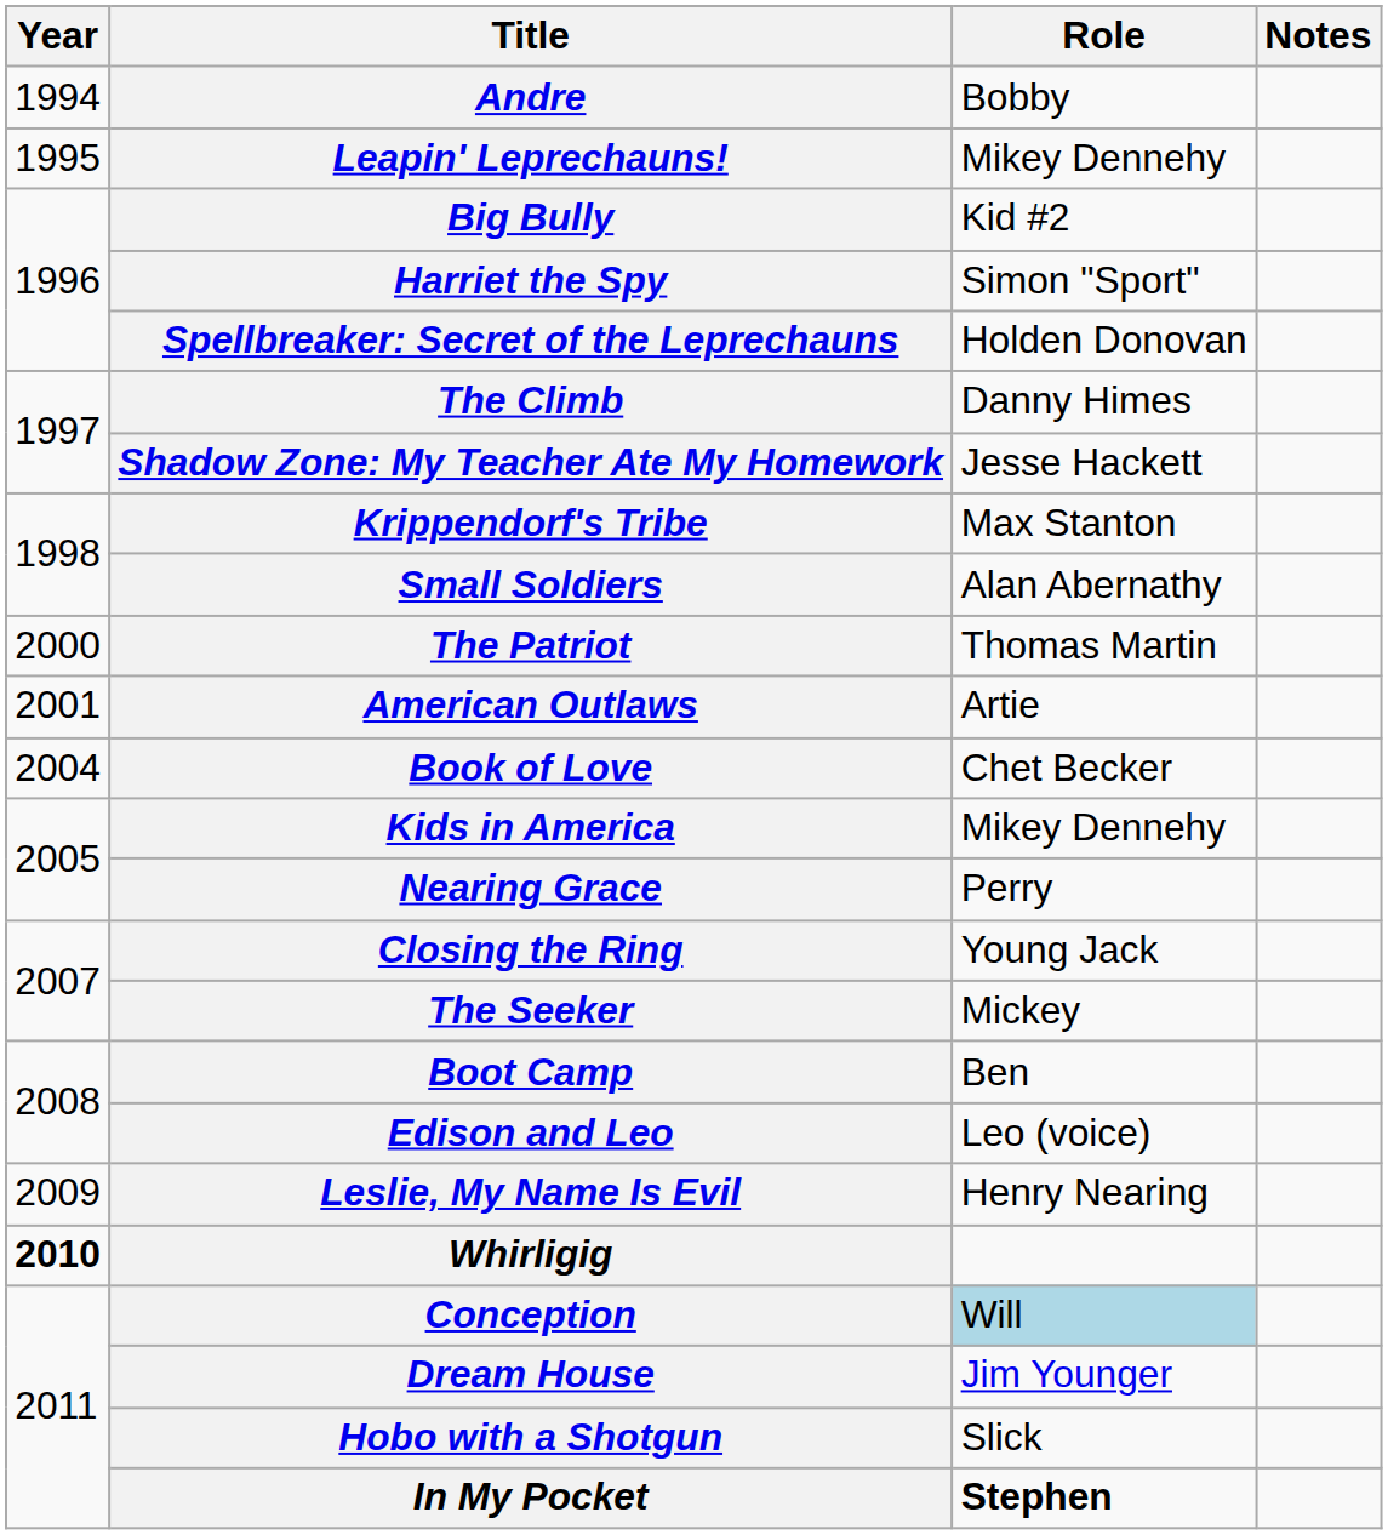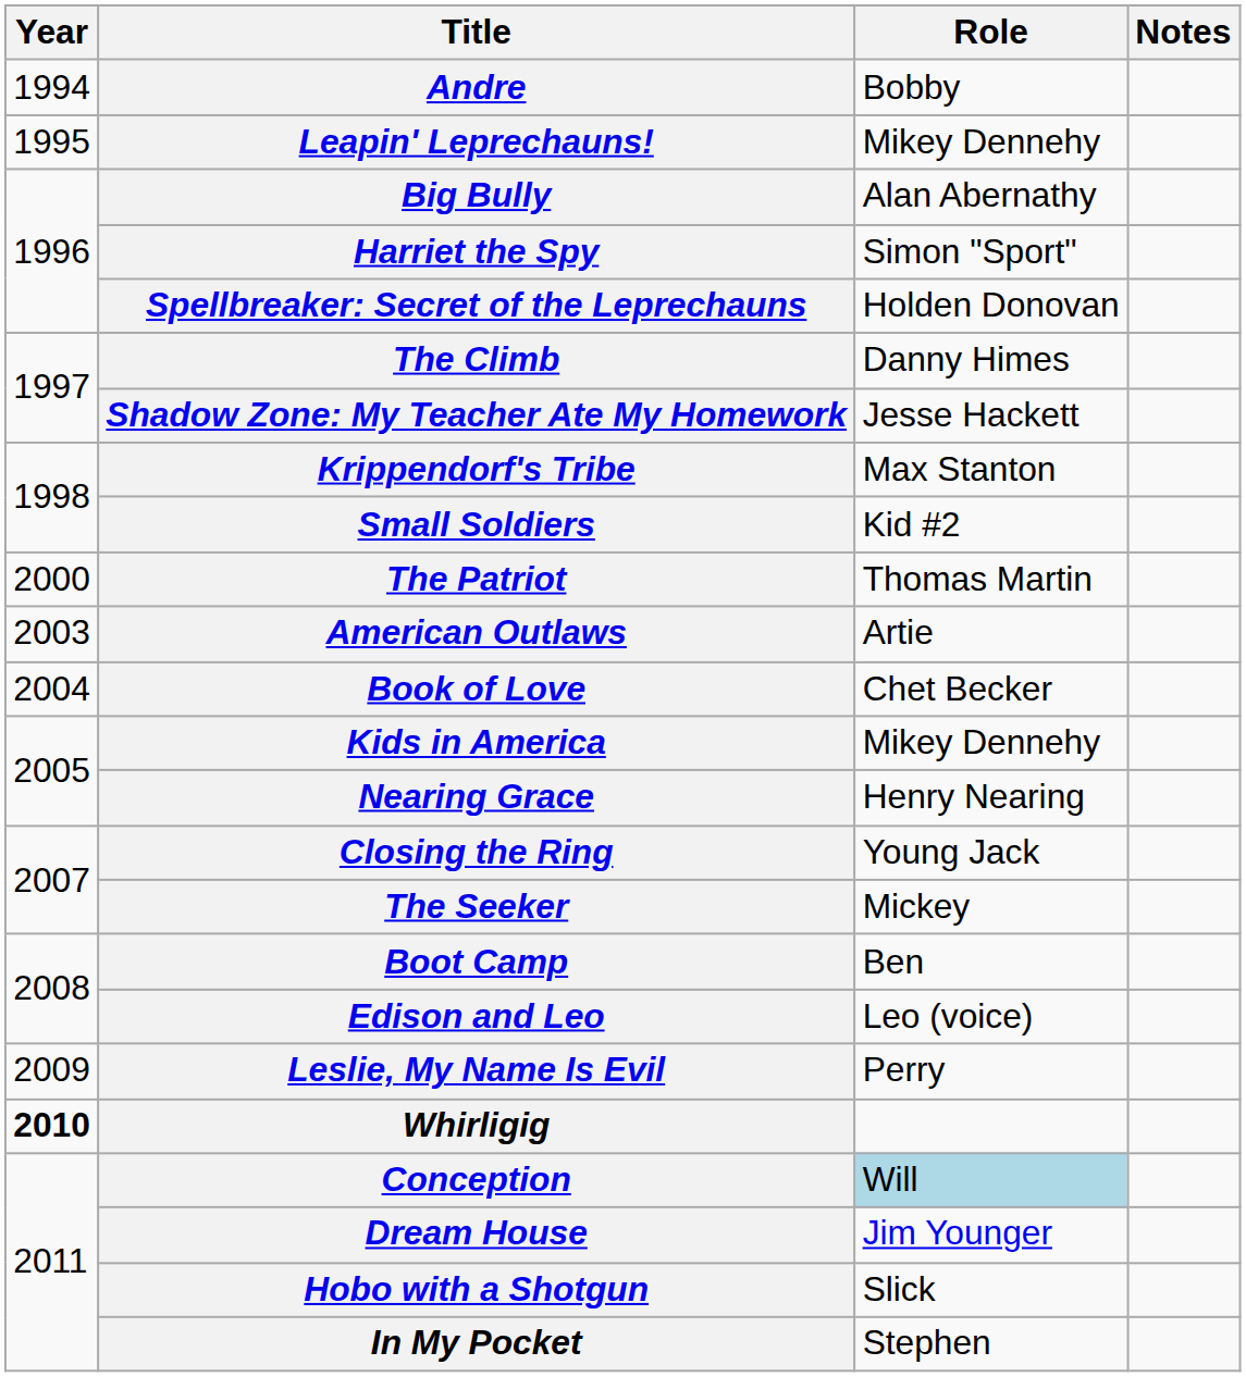Big Bully | Role: Kid #2 -> Alan Abernathy
Small Soldiers | Role: Alan Abernathy -> Kid #2
American Outlaws | Year: 2001 -> 2003
Nearing Grace | Role: Perry -> Henry Nearing
Leslie, My Name Is Evil | Role: Henry Nearing -> Perry
In My Pocket | Role: bold -> normal
